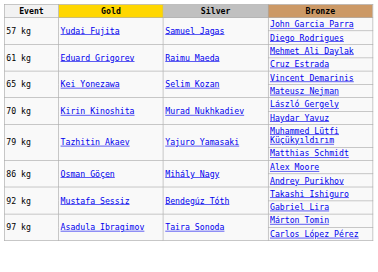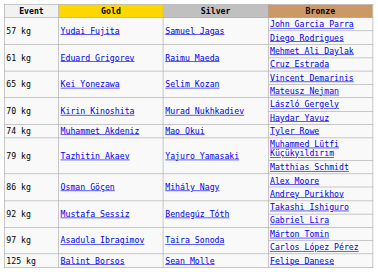+ row: 74 kg | Muhammet Akdeniz | Mao Okui | Tyler Rowe
+ row: 125 kg | Balint Borsos | Sean Molle | Felipe Danese
